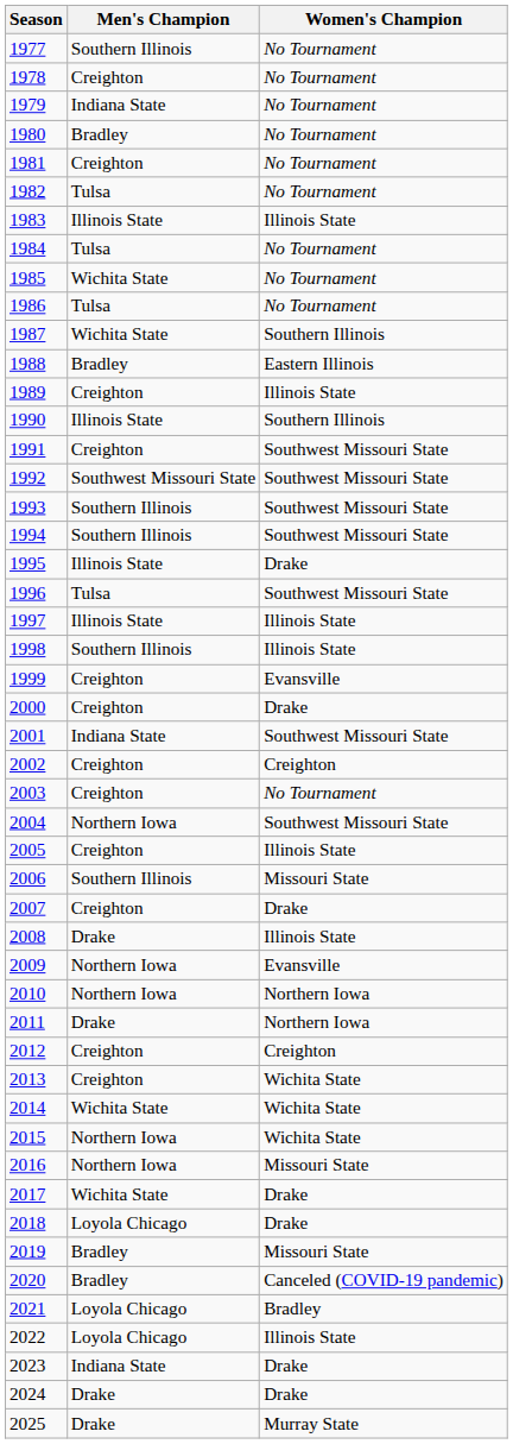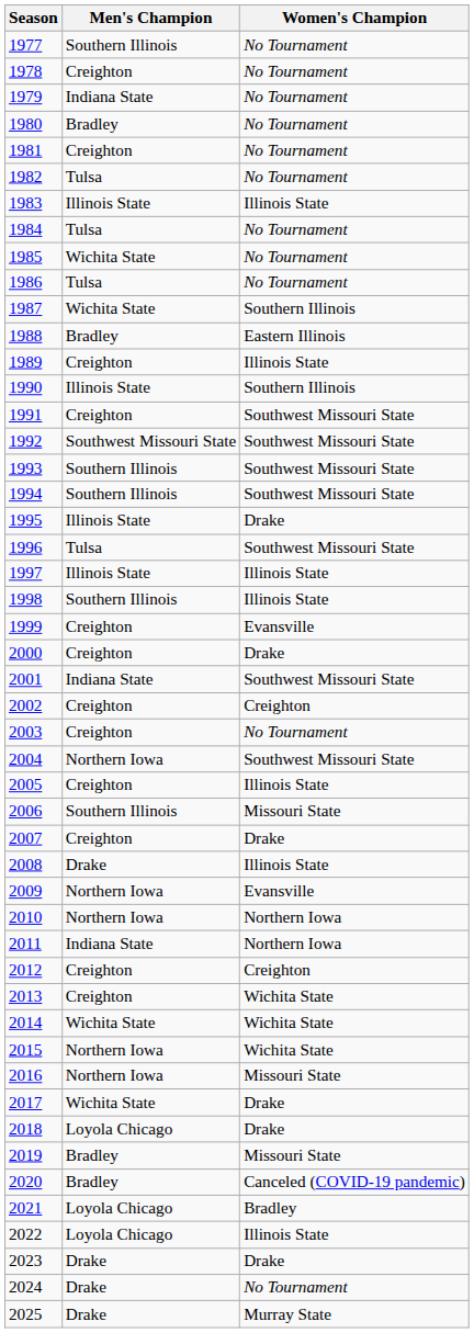2011 | Men's Champion: Drake -> Indiana State
2023 | Men's Champion: Indiana State -> Drake
2024 | Women's Champion: Drake -> No Tournament
